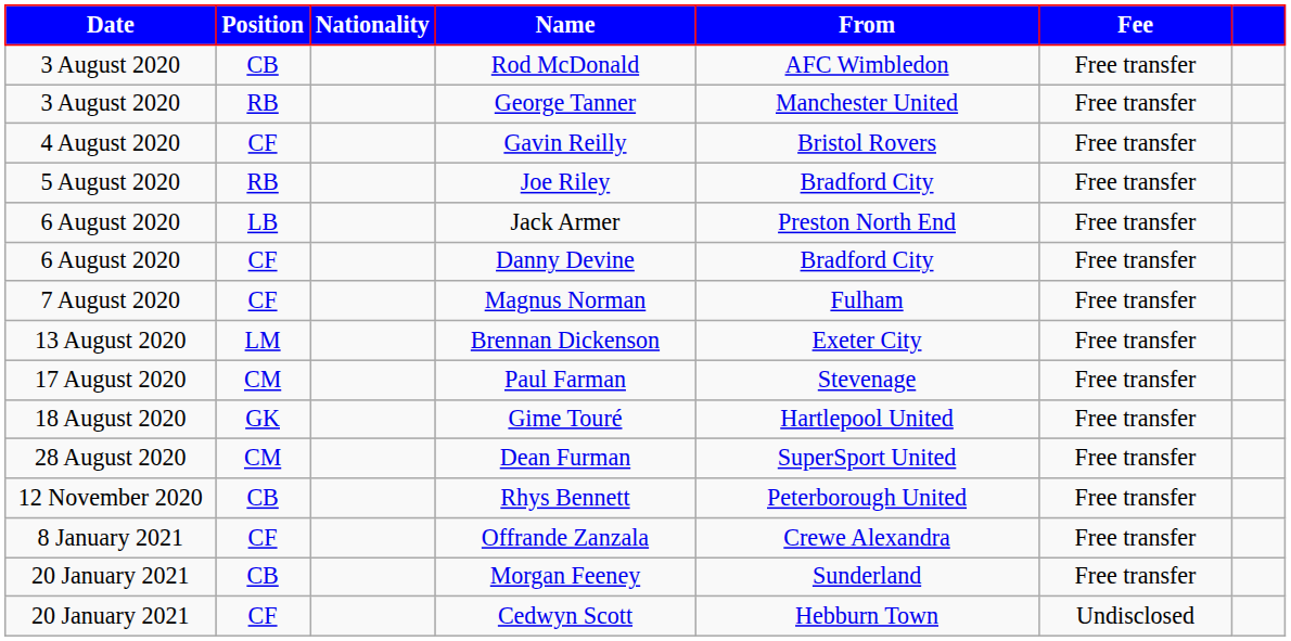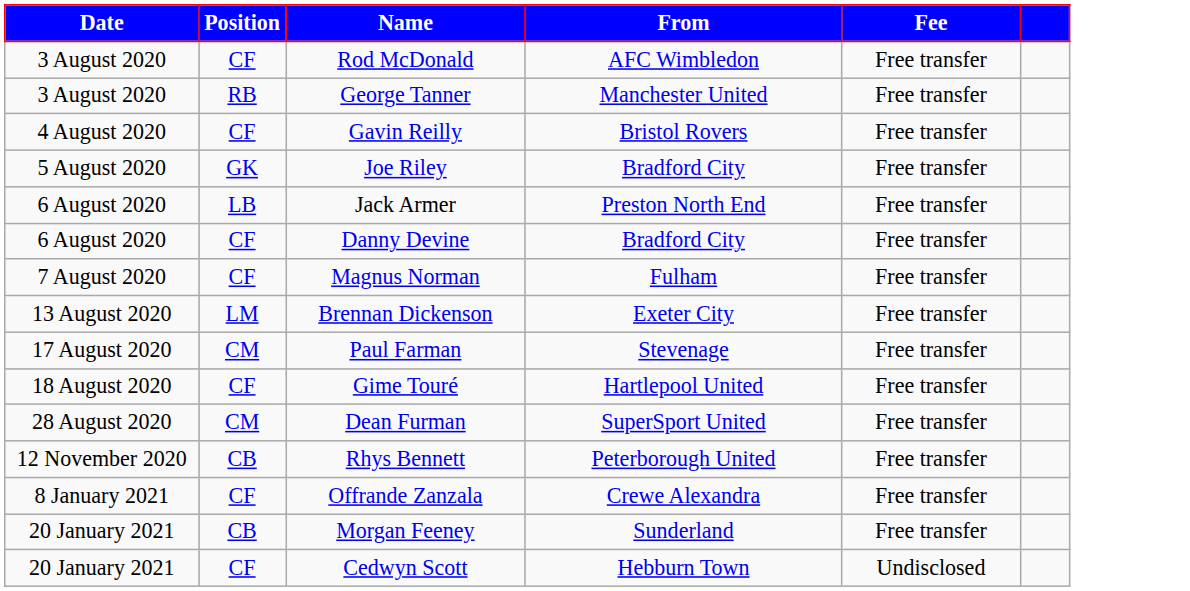- column: Nationality
Rod McDonald | Position: CB -> CF
Joe Riley | Position: RB -> GK
Gime Touré | Position: GK -> CF
